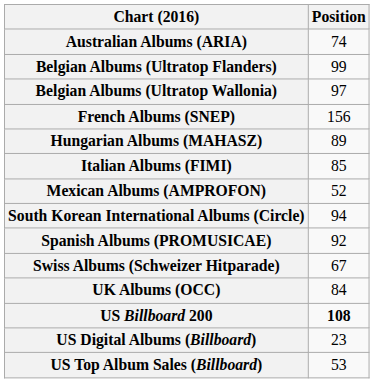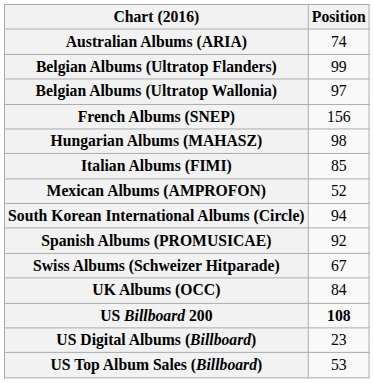Hungarian Albums (MAHASZ) | Position: 89 -> 98
